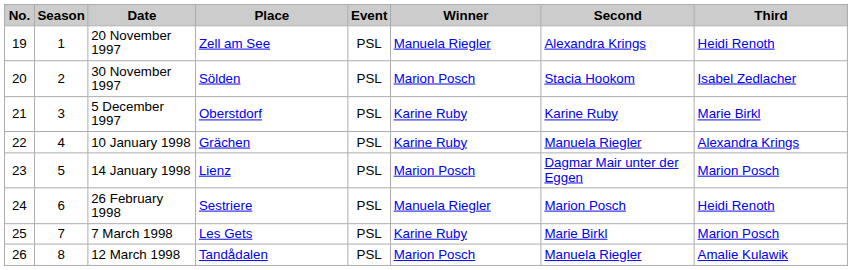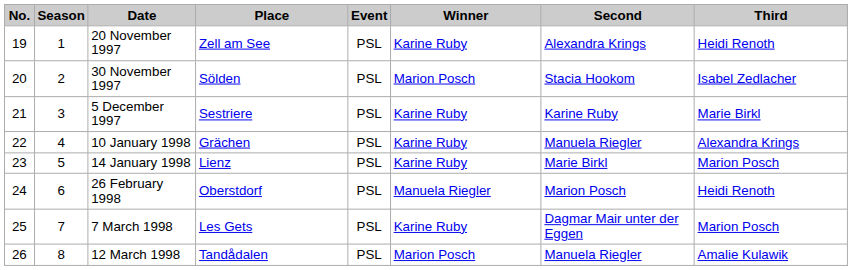20 November 1997 | Winner: Manuela Riegler -> Karine Ruby
5 December 1997 | Place: Oberstdorf -> Sestriere
14 January 1998 | Winner: Marion Posch -> Karine Ruby
14 January 1998 | Second: Dagmar Mair unter der Eggen -> Marie Birkl
26 February 1998 | Place: Sestriere -> Oberstdorf
7 March 1998 | Second: Marie Birkl -> Dagmar Mair unter der Eggen
